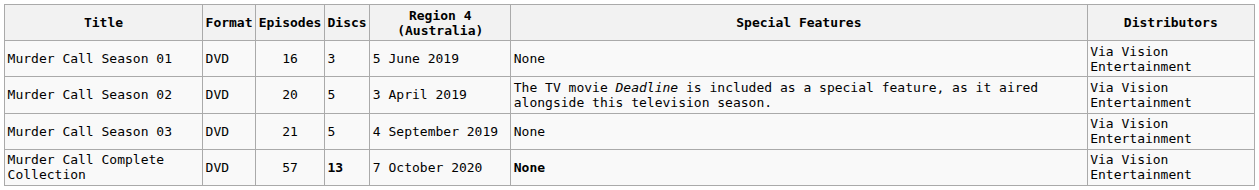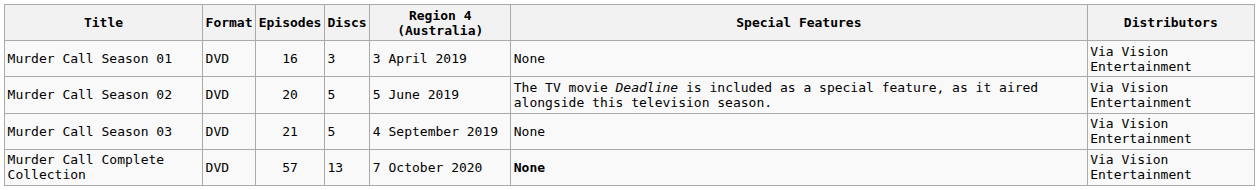Murder Call Season 01 | Region 4 (Australia): 5 June 2019 -> 3 April 2019
Murder Call Season 02 | Region 4 (Australia): 3 April 2019 -> 5 June 2019
Murder Call Complete Collection | Discs: bold -> normal
